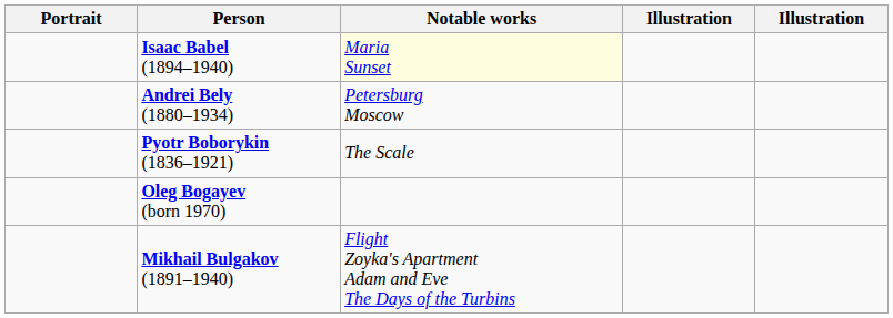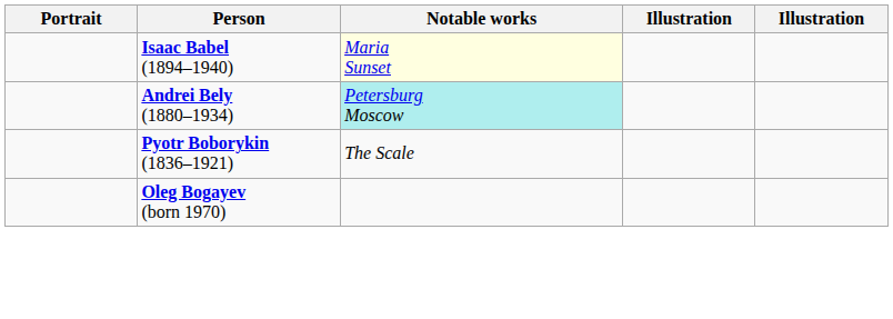Andrei Bely (1880–1934) | Notable works: no background -> paleturquoise background
- row: Mikhail Bulgakov (1891–1940) | Flight Zoyka's Apartment Adam and Eve The Days of the Turbins
